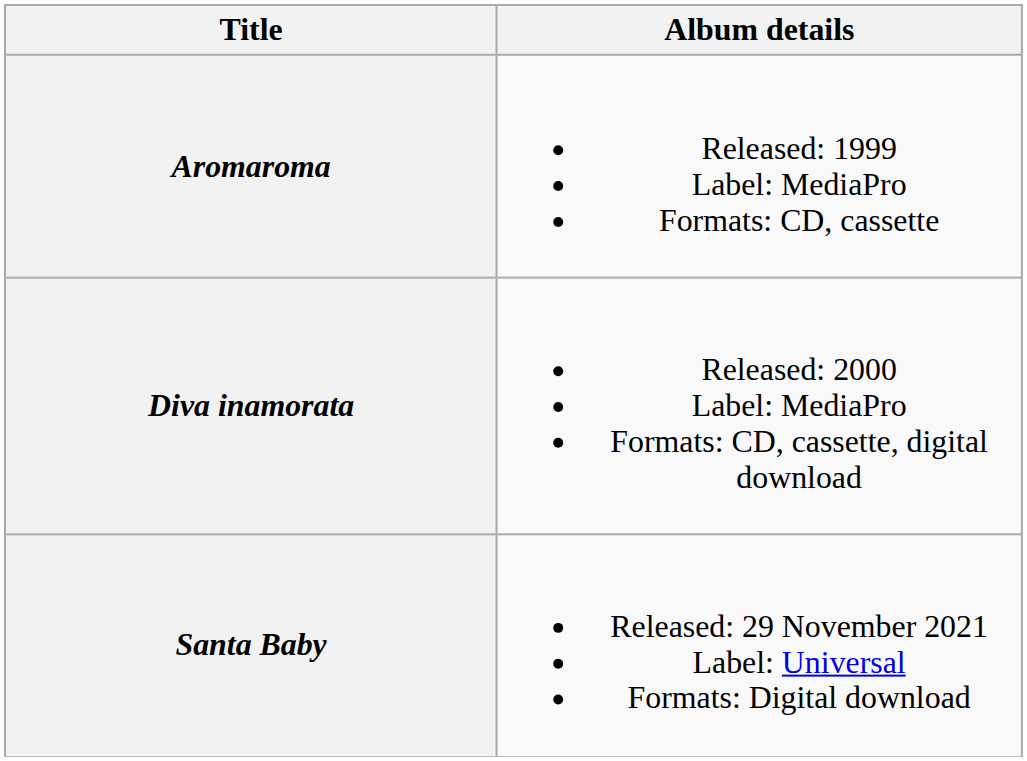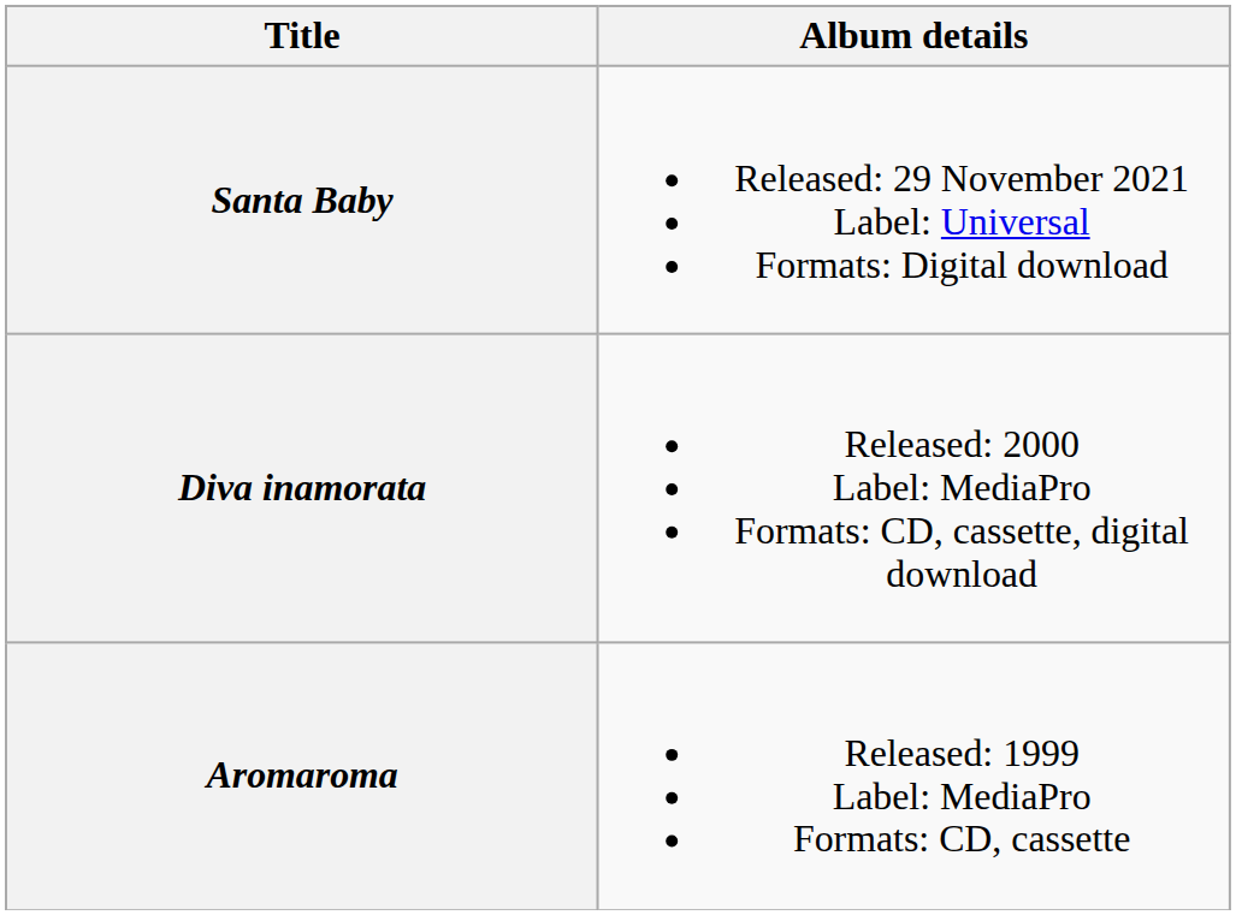rows swapped: Aromaroma <-> Santa Baby
